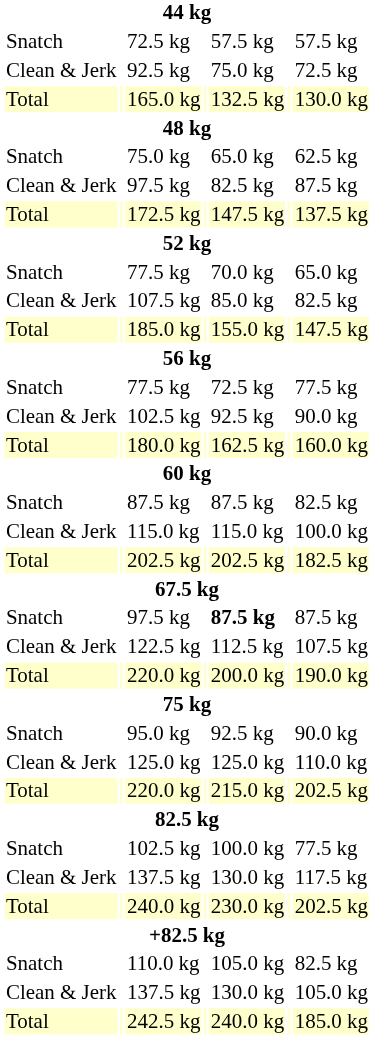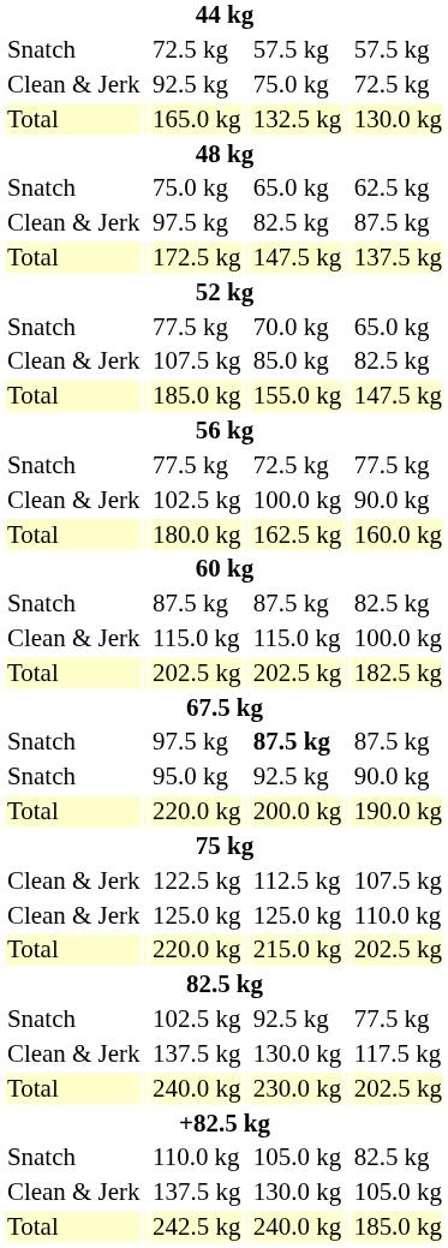Clean & Jerk / 102.5 kg | column 5: 92.5 kg -> 100.0 kg
rows swapped: 122.5 kg <-> 95.0 kg
Snatch / 102.5 kg | column 5: 100.0 kg -> 92.5 kg
